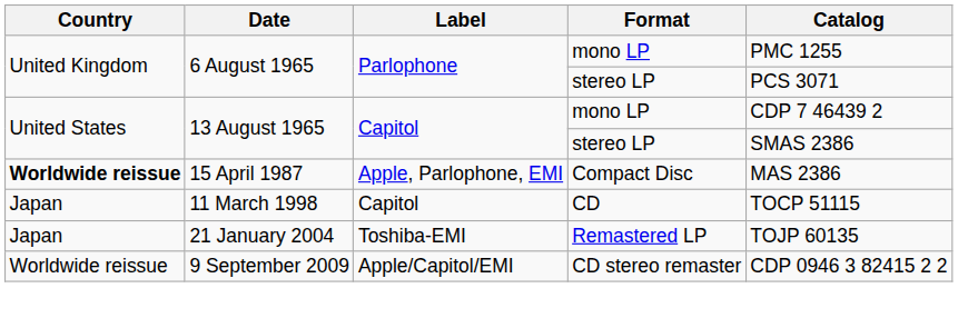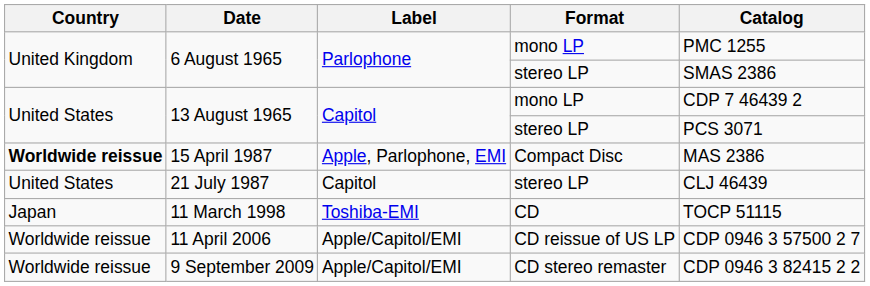6 August 1965 / stereo LP | Catalog: PCS 3071 -> SMAS 2386
13 August 1965 / stereo LP | Catalog: SMAS 2386 -> PCS 3071
+ row: United States | 21 July 1987 | Capitol | stereo LP | CLJ 46439
11 March 1998 | Label: Capitol -> Toshiba-EMI
- row: Japan | 21 January 2004 | Toshiba-EMI | Remastered LP | TOJP 60135
+ row: Worldwide reissue | 11 April 2006 | Apple/Capitol/EMI | CD reissue of US LP | CDP 0946 3 57500 2 7
